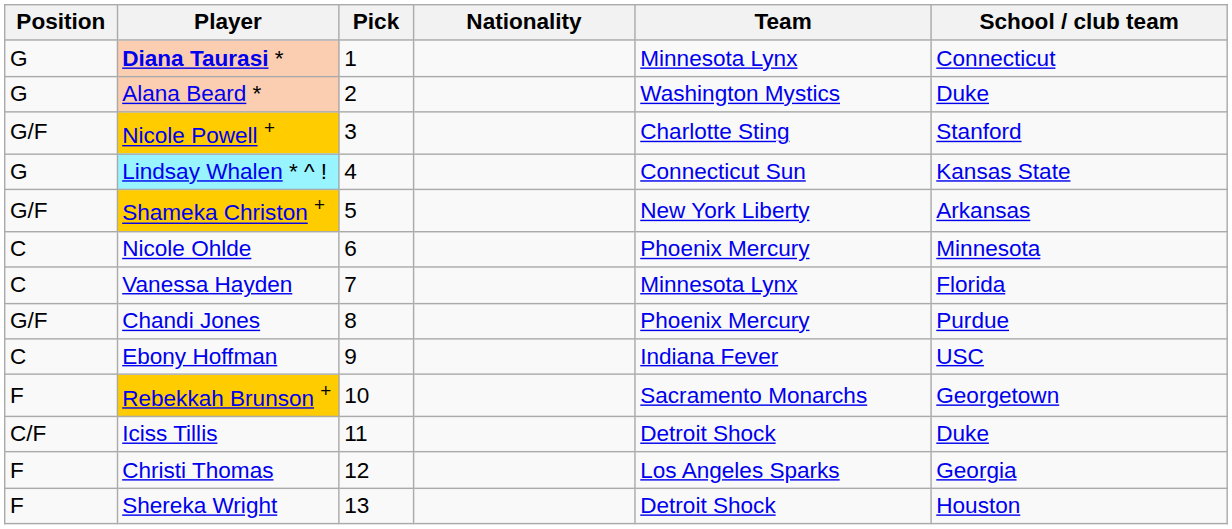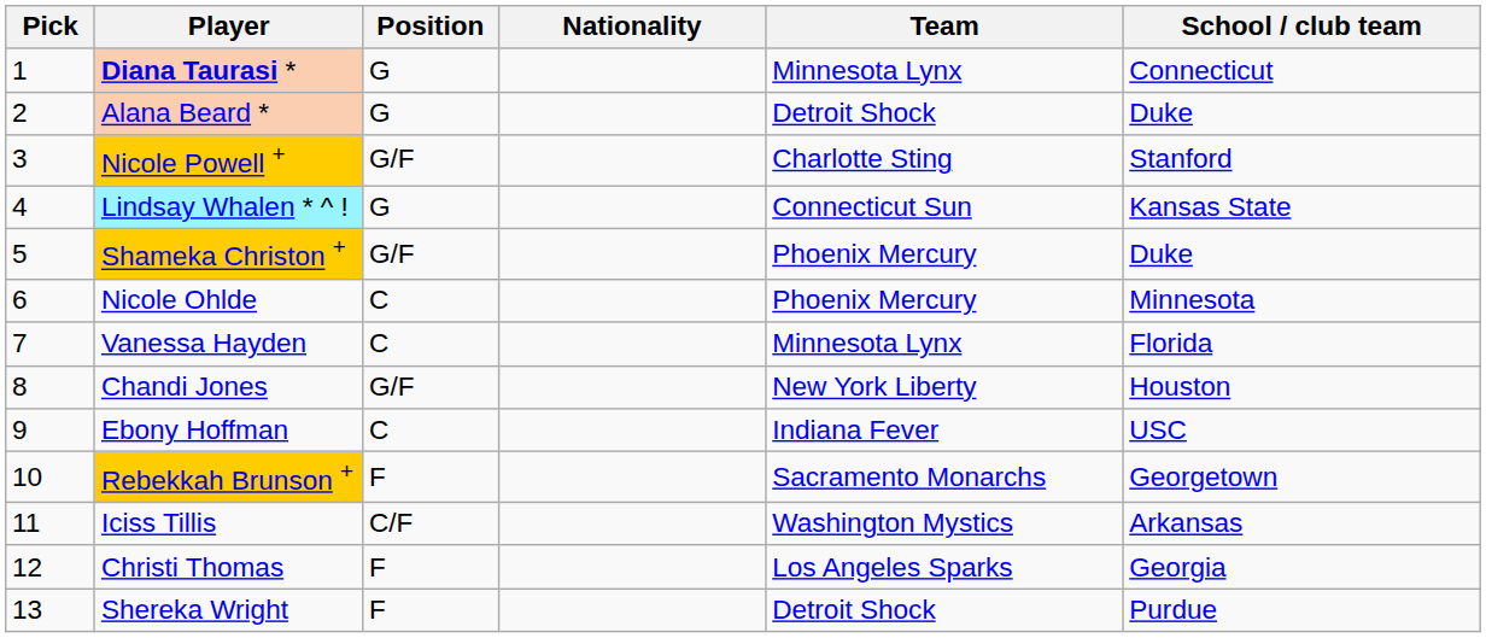columns swapped: Pick <-> Position
Alana Beard * | Team: Washington Mystics -> Detroit Shock
Shameka Christon + | Team: New York Liberty -> Phoenix Mercury
Shameka Christon + | School / club team: Arkansas -> Duke
Chandi Jones | Team: Phoenix Mercury -> New York Liberty
Chandi Jones | School / club team: Purdue -> Houston
Iciss Tillis | Team: Detroit Shock -> Washington Mystics
Iciss Tillis | School / club team: Duke -> Arkansas
Shereka Wright | School / club team: Houston -> Purdue
